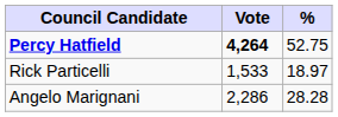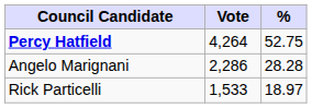Percy Hatfield | Vote: bold -> normal
rows swapped: Angelo Marignani <-> Rick Particelli
